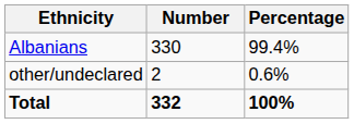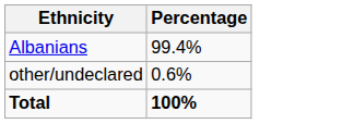- column: Number | 330 | 2 | 332
